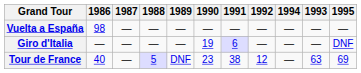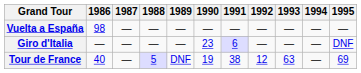columns swapped: 1993 <-> 1994
Giro d'Italia | 1990: 19 -> 23
Tour de France | 1990: 23 -> 19
